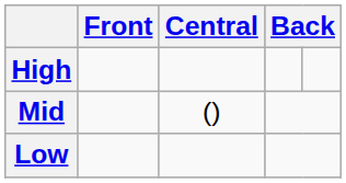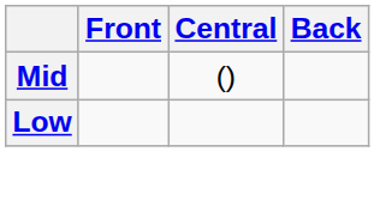- row: High
